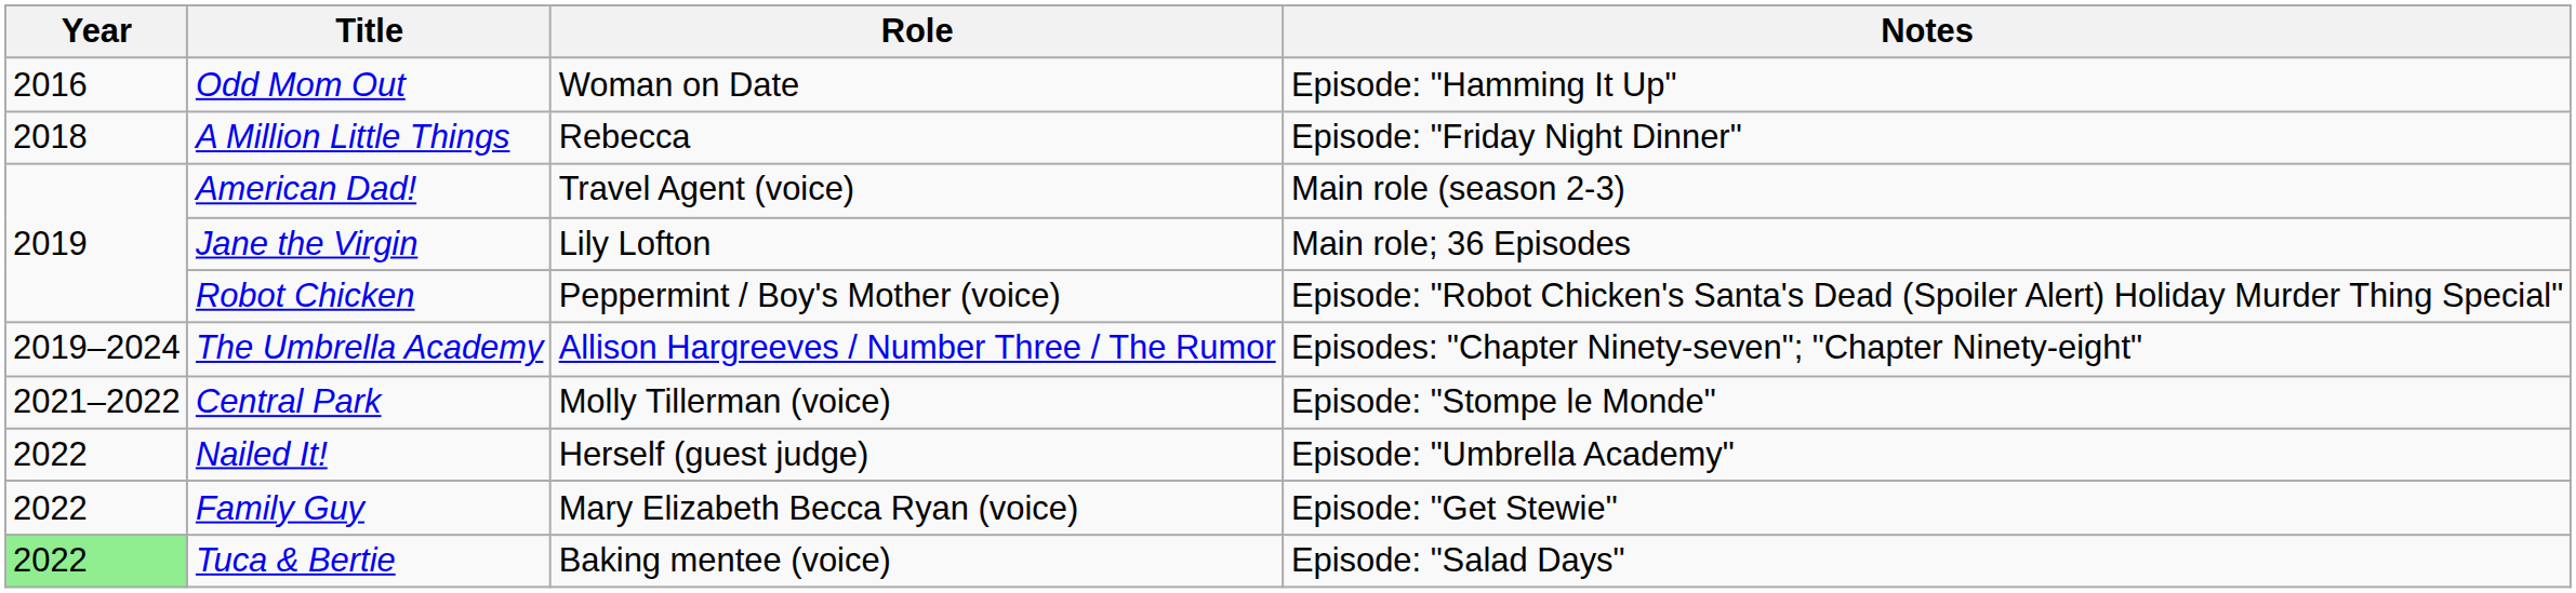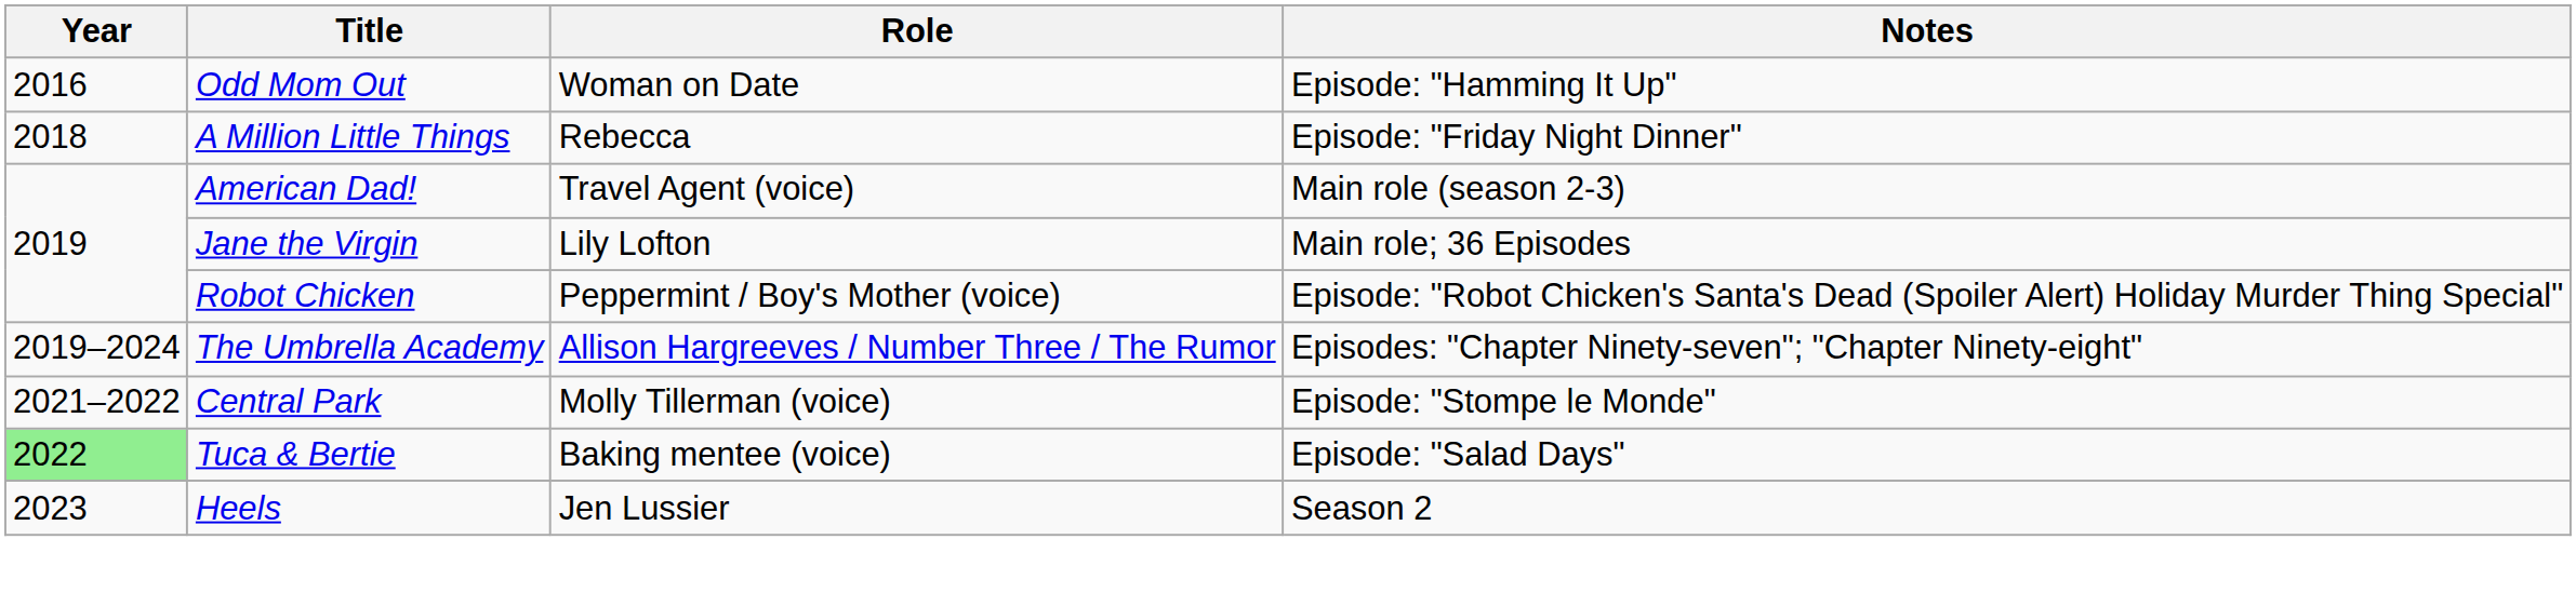- row: 2022 | Nailed It! | Herself (guest judge) | Episode: "Umbrella Academy"
- row: 2022 | Family Guy | Mary Elizabeth Becca Ryan (voice) | Episode: "Get Stewie"
+ row: 2023 | Heels | Jen Lussier | Season 2
